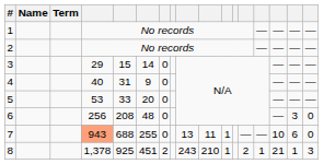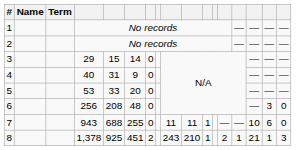7 | column 4: lightsalmon background -> no background
7 | column 9: 13 -> 11
